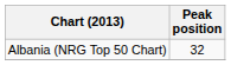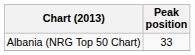Albania (NRG Top 50 Chart) | Peak position: 32 -> 33
